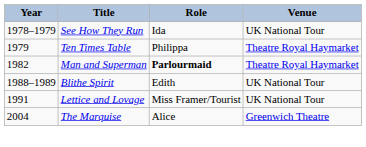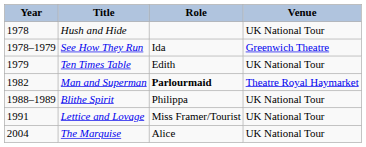+ row: 1978 | Hush and Hide | UK National Tour
See How They Run | Venue: UK National Tour -> Greenwich Theatre
Ten Times Table | Role: Philippa -> Edith
Ten Times Table | Venue: Theatre Royal Haymarket -> UK National Tour
Blithe Spirit | Role: Edith -> Philippa
The Marquise | Venue: Greenwich Theatre -> UK National Tour
